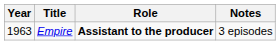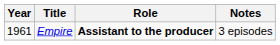Empire | Year: 1963 -> 1961
